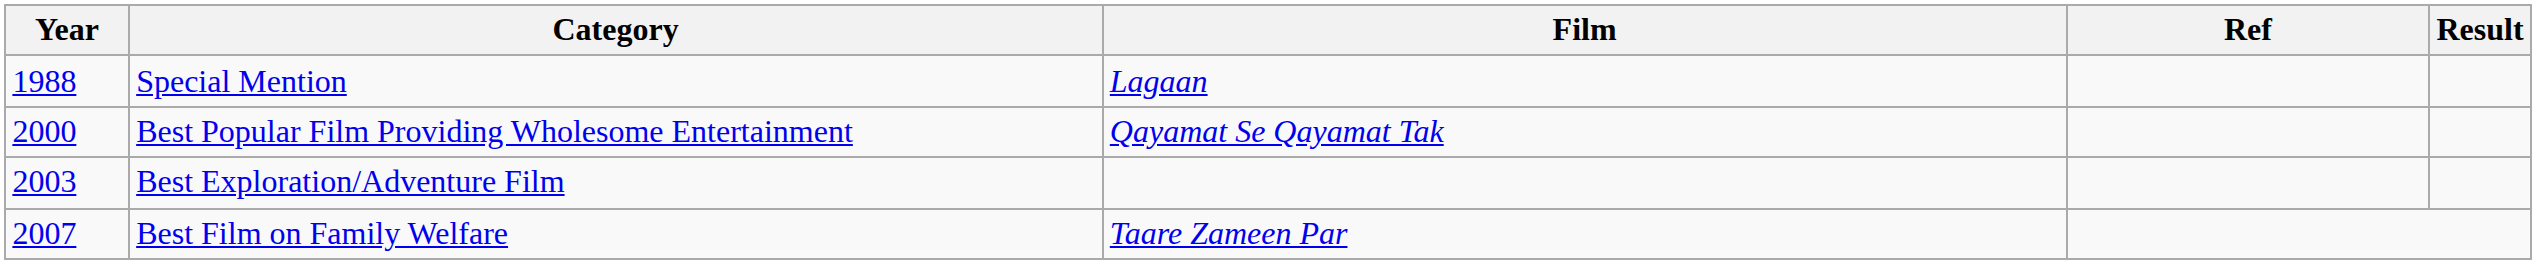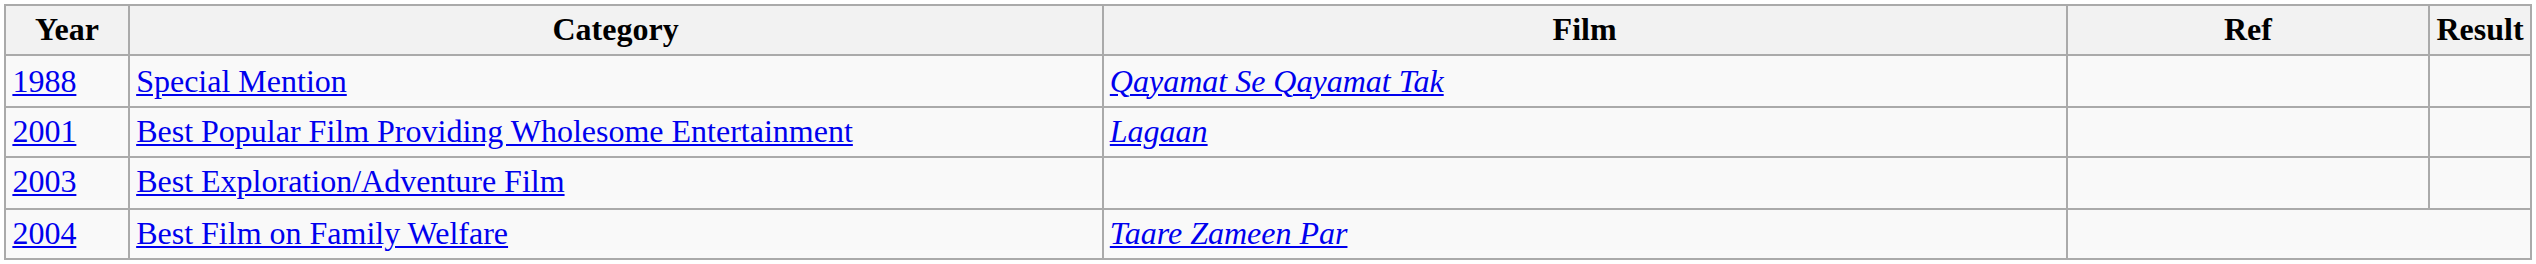Special Mention | Film: Lagaan -> Qayamat Se Qayamat Tak
Best Popular Film Providing Wholesome Entertainment | Year: 2000 -> 2001
Best Popular Film Providing Wholesome Entertainment | Film: Qayamat Se Qayamat Tak -> Lagaan
Best Film on Family Welfare | Year: 2007 -> 2004
